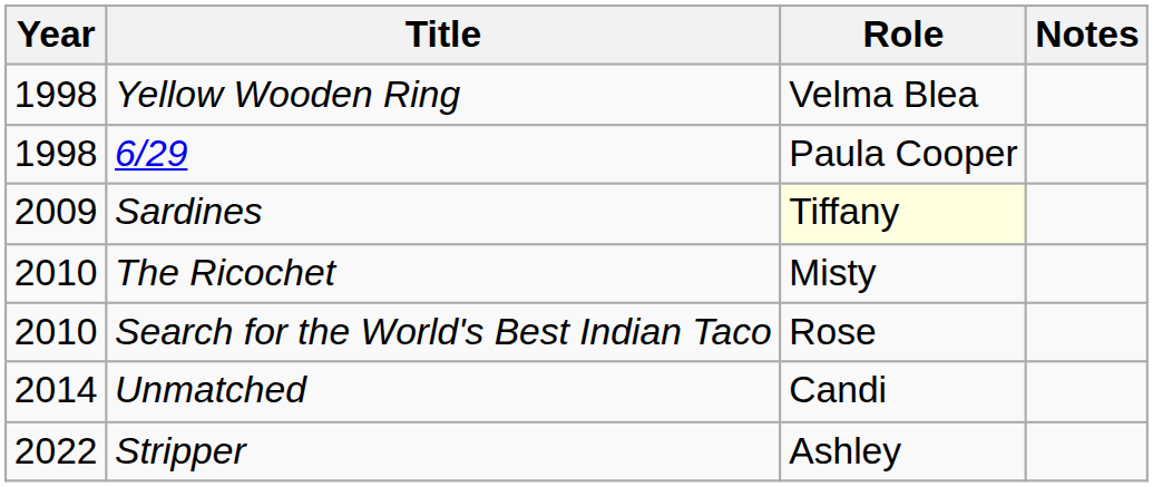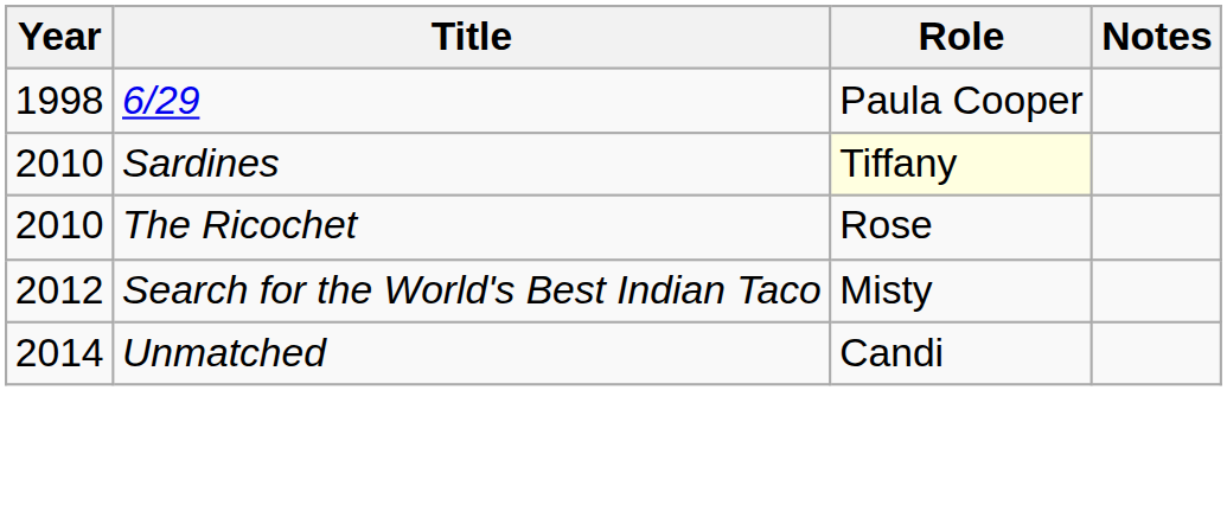- row: 1998 | Yellow Wooden Ring | Velma Blea
Sardines | Year: 2009 -> 2010
The Ricochet | Role: Misty -> Rose
Search for the World's Best Indian Taco | Year: 2010 -> 2012
Search for the World's Best Indian Taco | Role: Rose -> Misty
- row: 2022 | Stripper | Ashley
